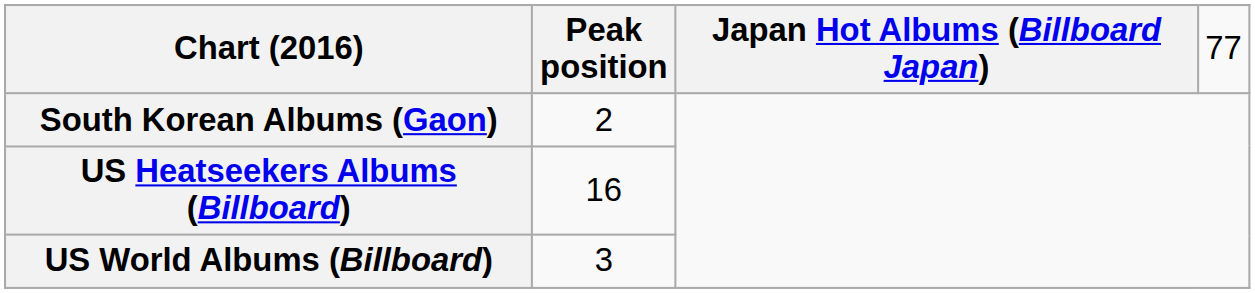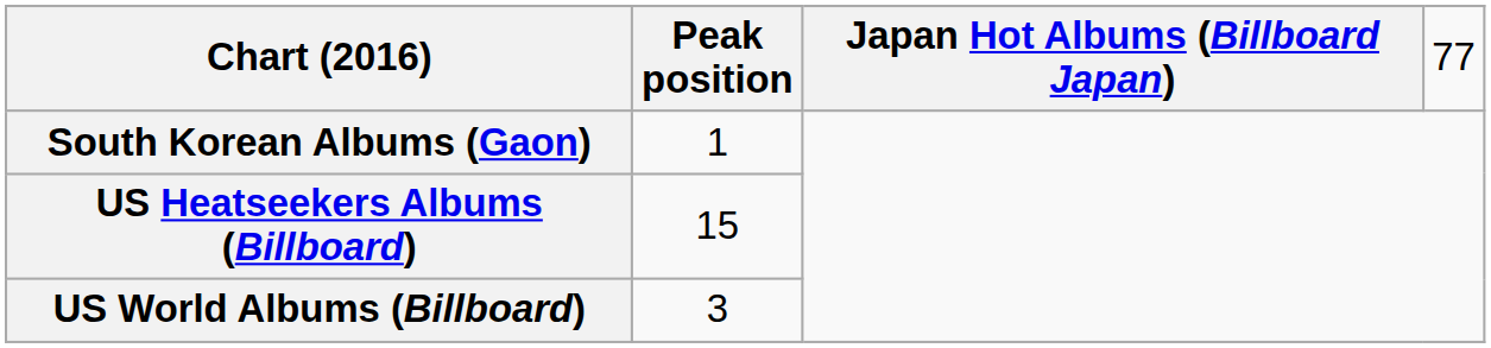South Korean Albums (Gaon) | column 2: 2 -> 1
US Heatseekers Albums (Billboard) | column 2: 16 -> 15
